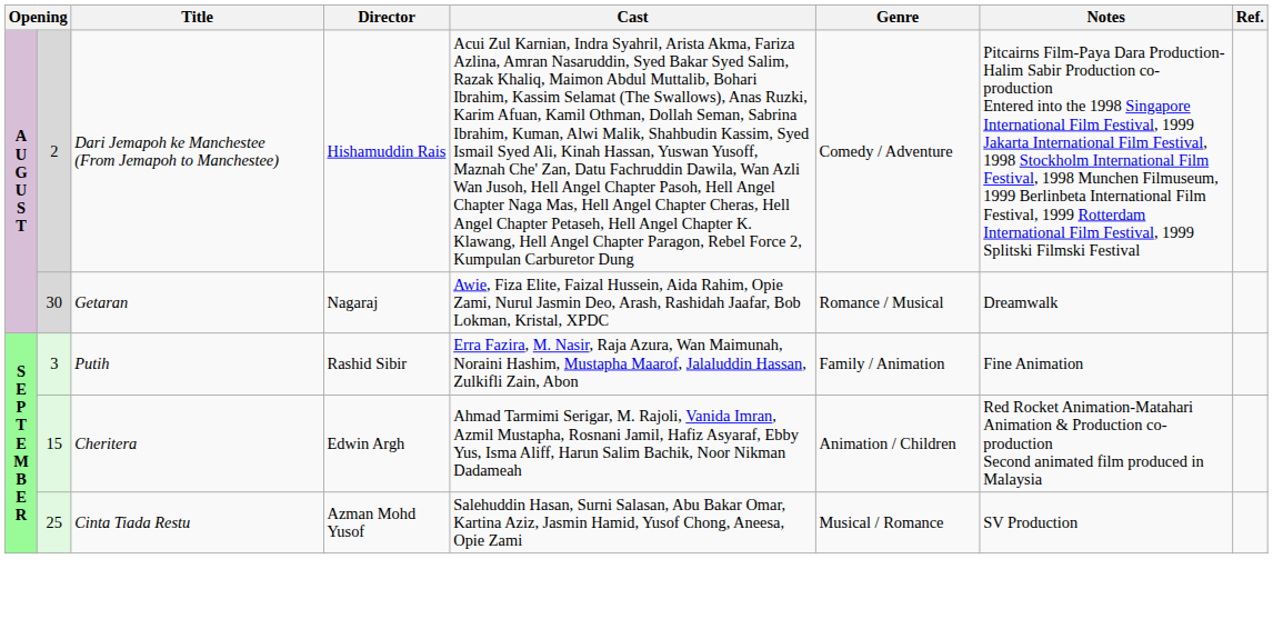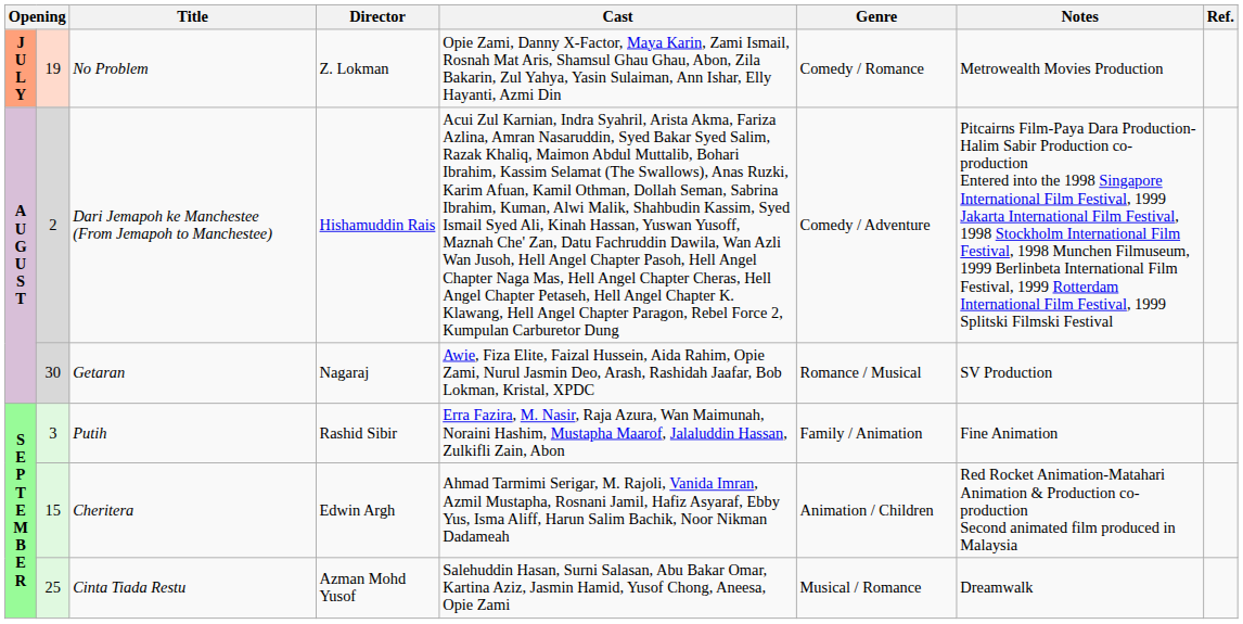+ row: J U L Y | 19 | No Problem | Z. Lokman | Opie Zami, Danny X-Factor, Maya Karin, Zami Ismail, Rosnah Mat Aris, Shamsul Ghau Ghau, Abon, Zila Bakarin, Zul Yahya, Yasin Sulaiman, Ann Ishar, Elly Hayanti, Azmi Din | Comedy / Romance | Metrowealth Movies Production
Getaran | Notes: Dreamwalk -> SV Production
Cinta Tiada Restu | Notes: SV Production -> Dreamwalk
